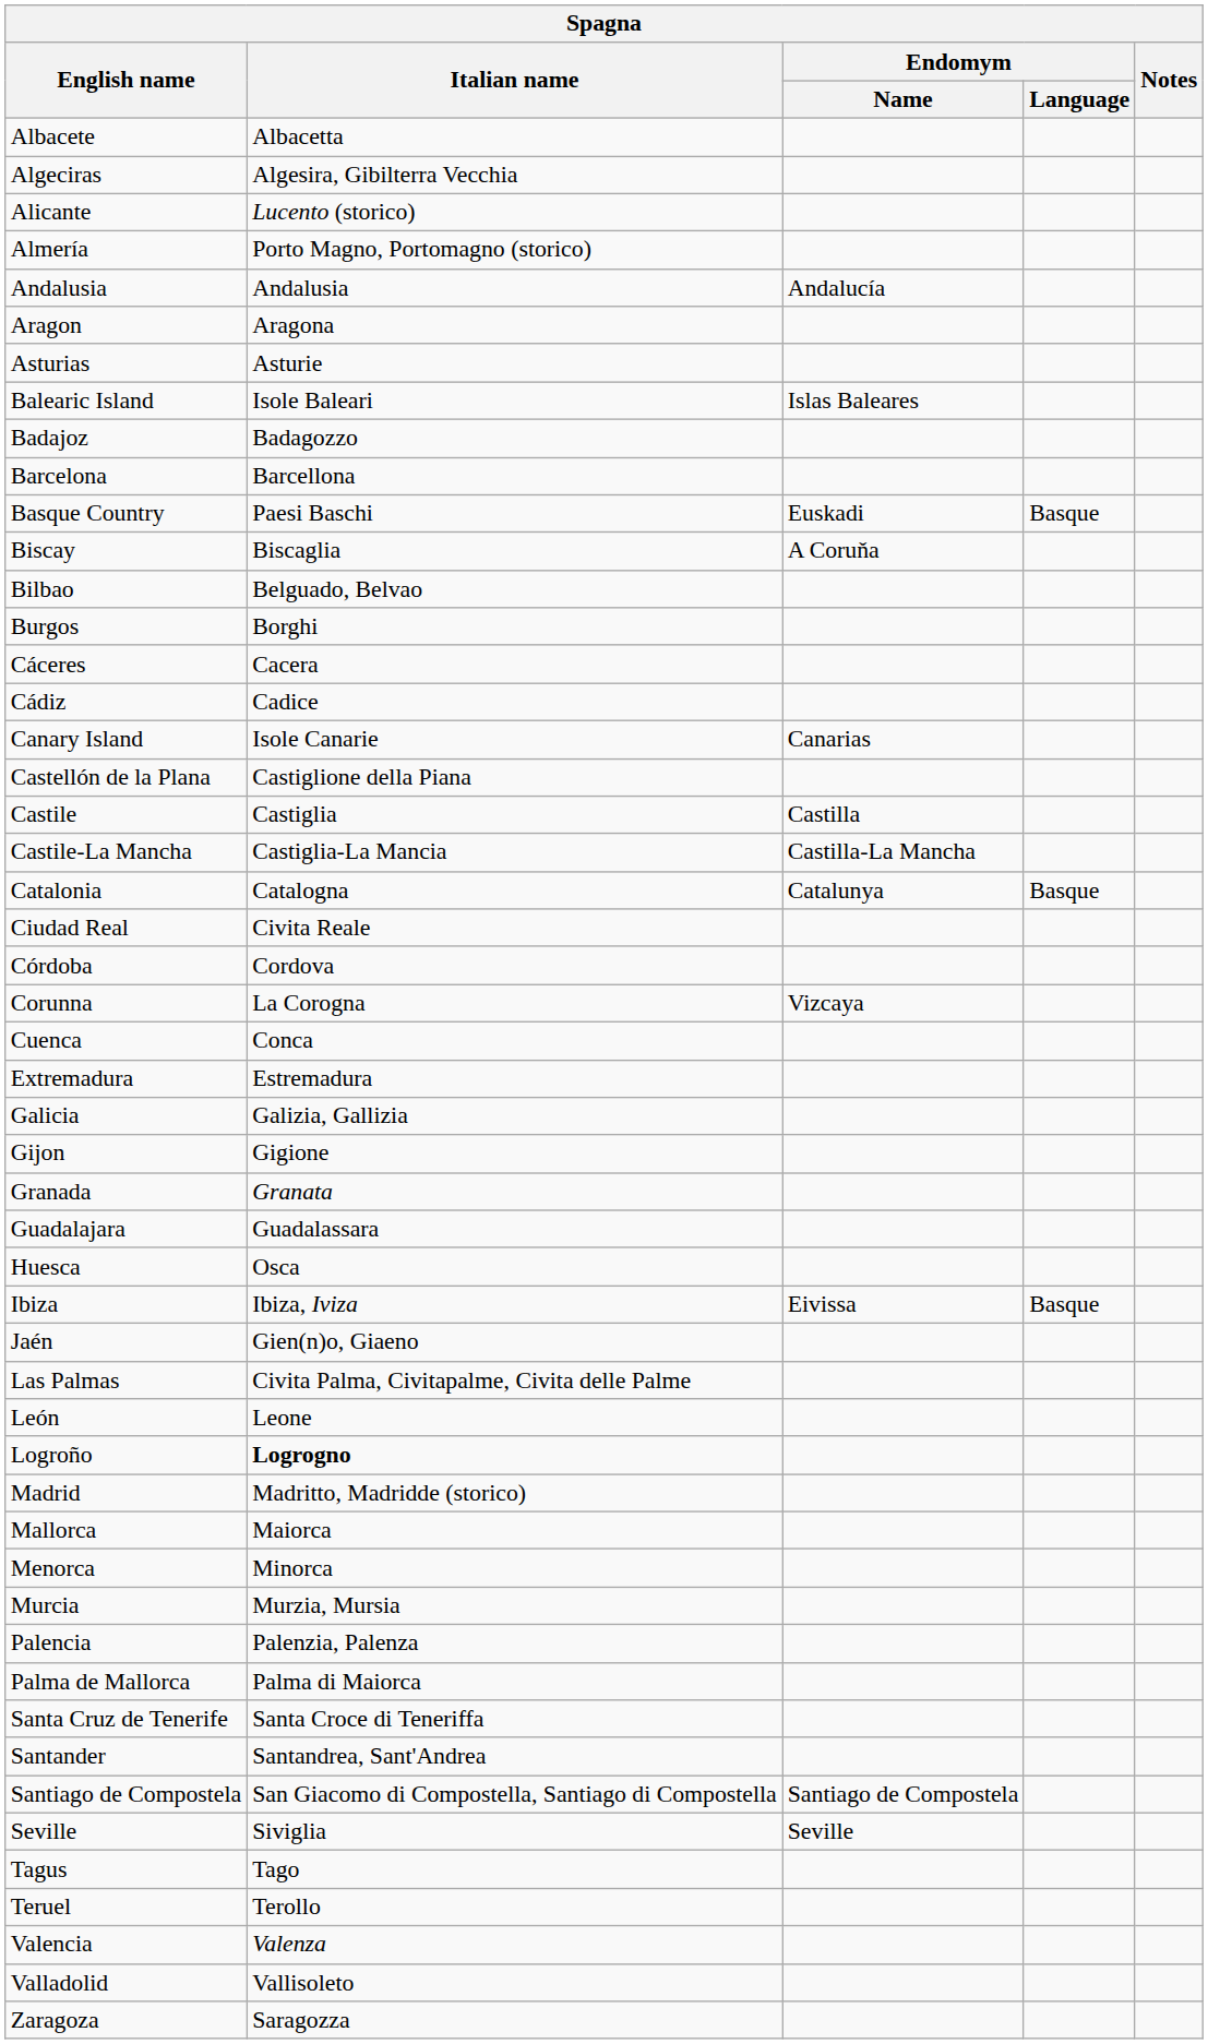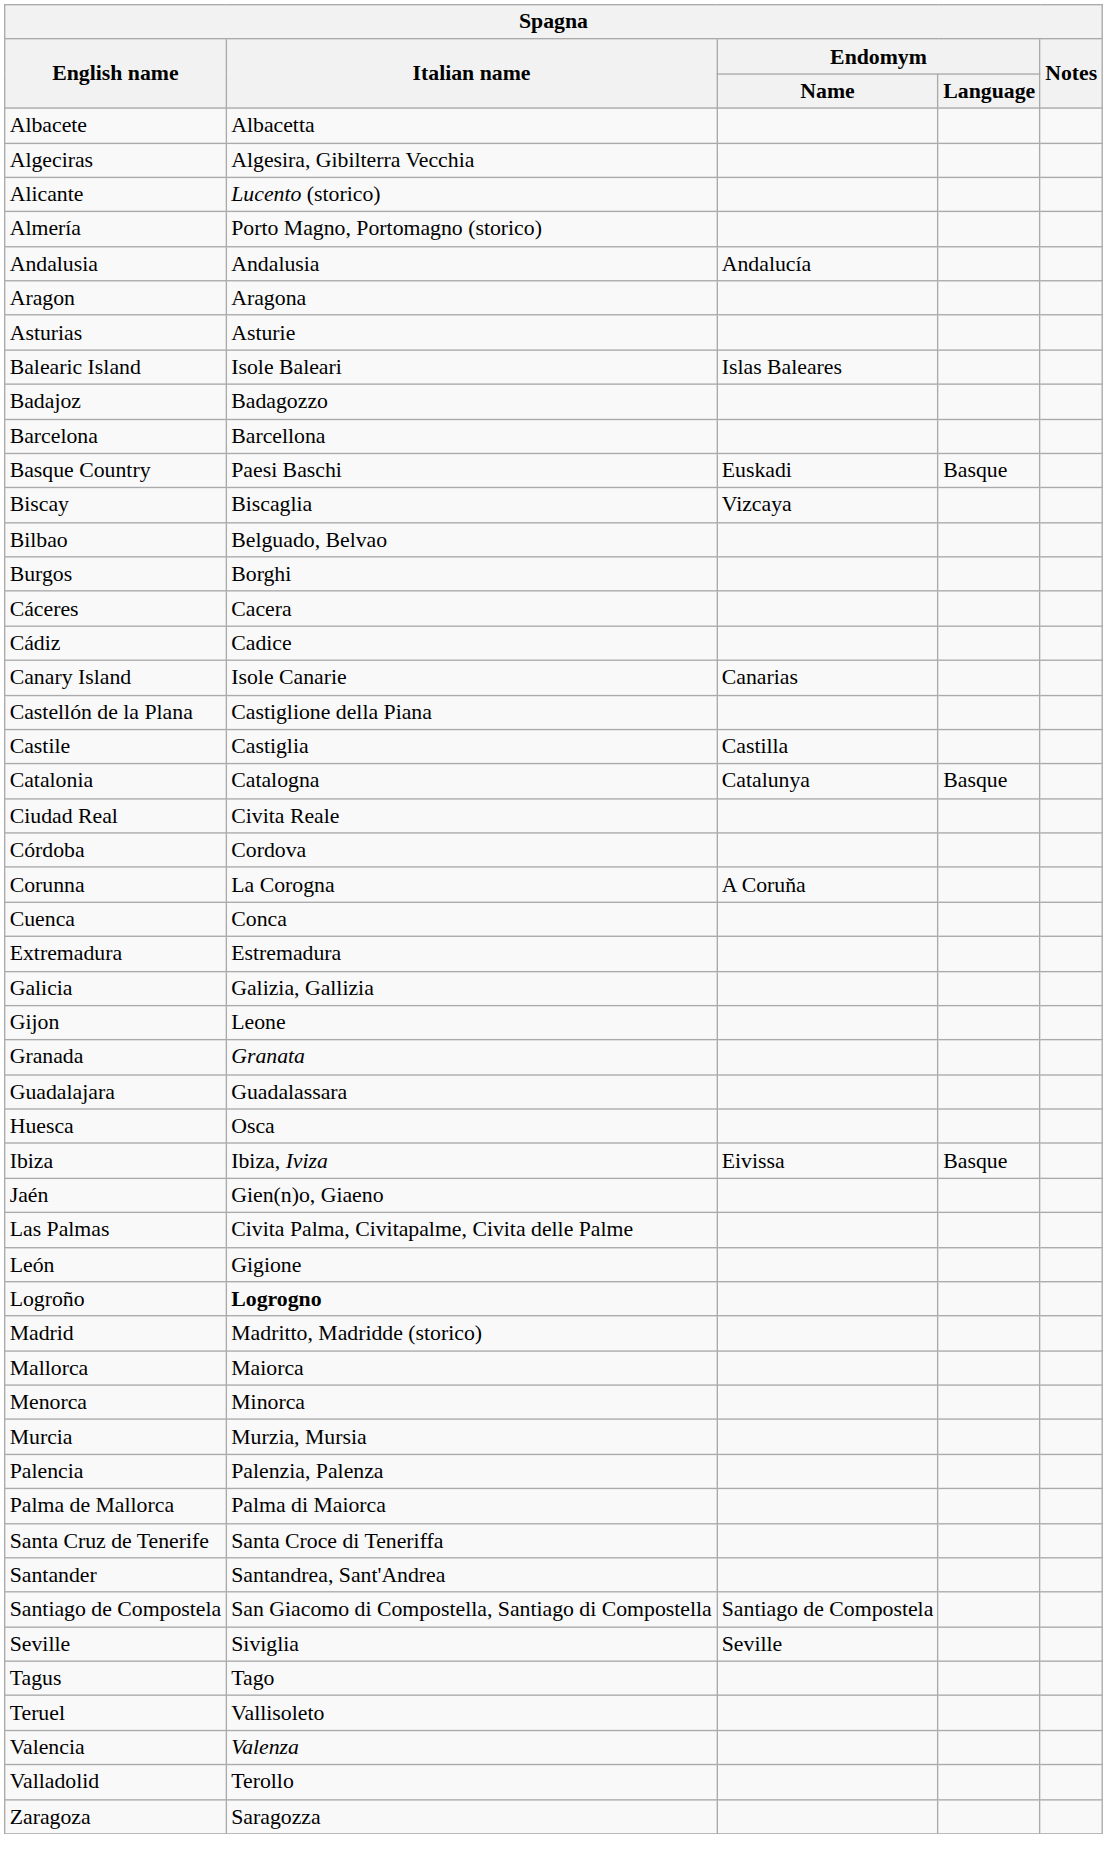Biscay | Endomym / Name: A Coruňa -> Vizcaya
- row: Castile-La Mancha | Castiglia-La Mancia | Castilla-La Mancha
Corunna | Endomym / Name: Vizcaya -> A Coruňa
Gijon | Italian name: Gigione -> Leone
León | Italian name: Leone -> Gigione
Teruel | Italian name: Terollo -> Vallisoleto
Valladolid | Italian name: Vallisoleto -> Terollo
